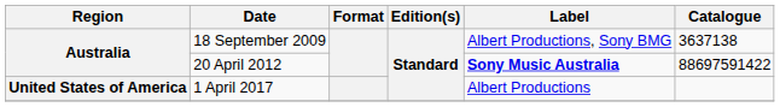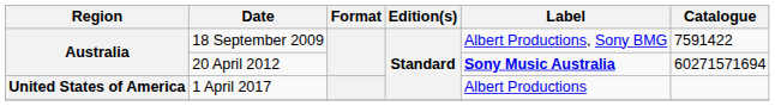18 September 2009 | Catalogue: 3637138 -> 7591422
20 April 2012 | Catalogue: 88697591422 -> 60271571694
